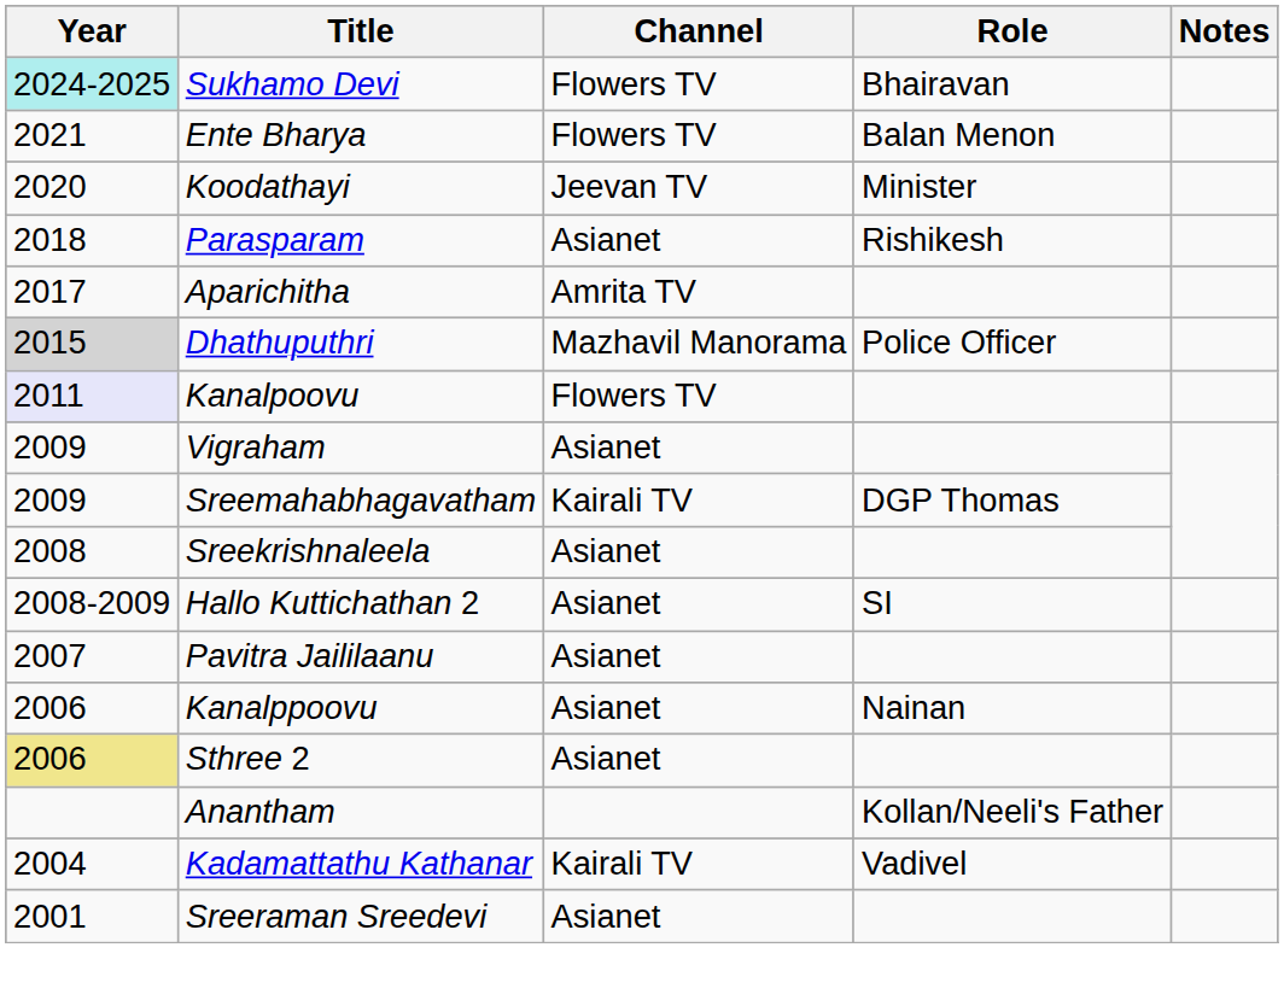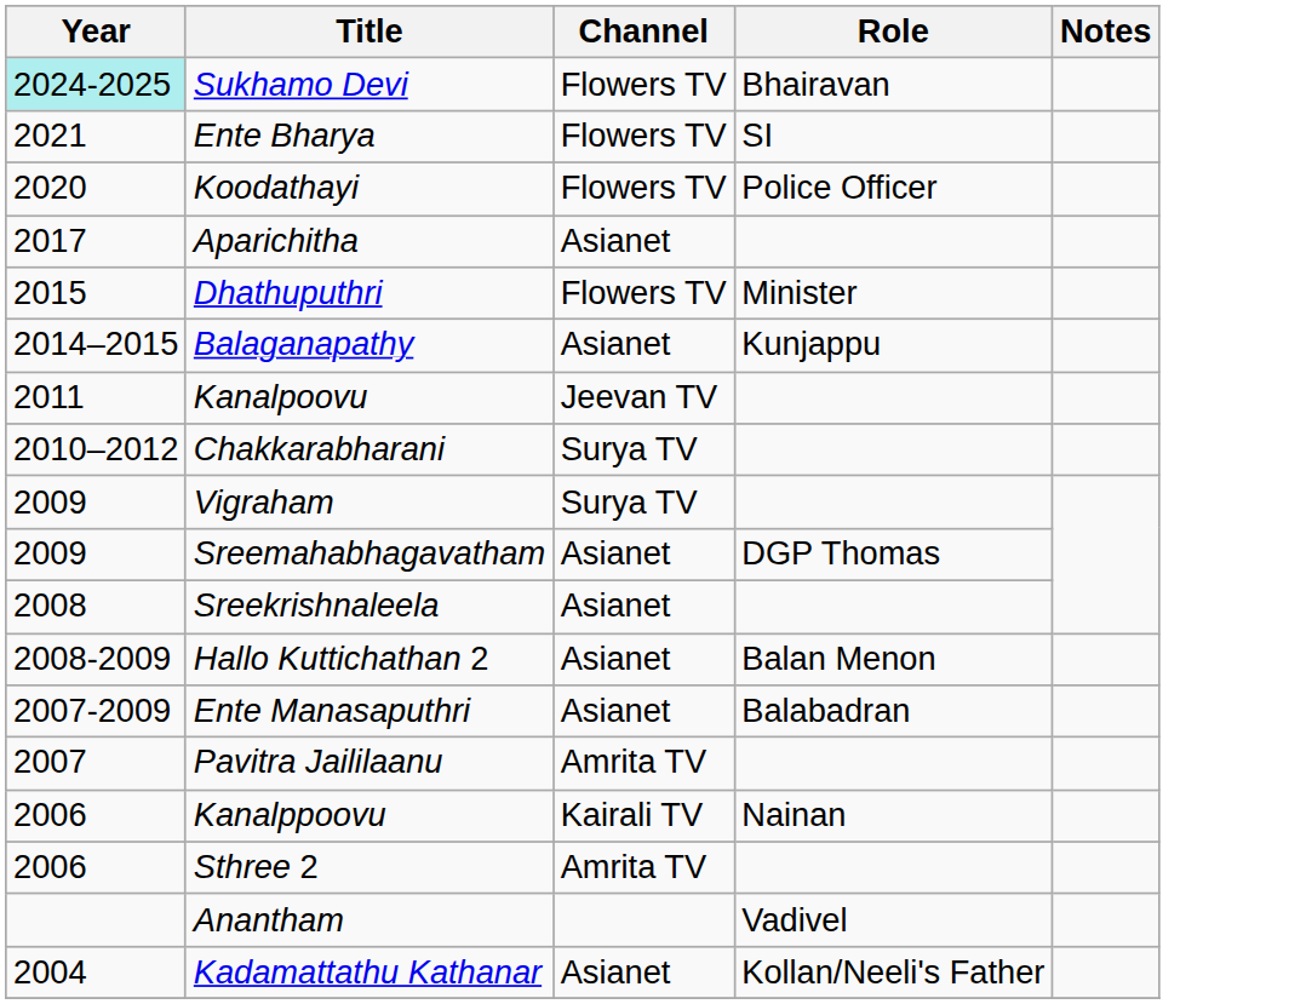Ente Bharya | Role: Balan Menon -> SI
Koodathayi | Channel: Jeevan TV -> Flowers TV
Koodathayi | Role: Minister -> Police Officer
- row: 2018 | Parasparam | Asianet | Rishikesh
Aparichitha | Channel: Amrita TV -> Asianet
Dhathuputhri | Year: lightgrey background -> no background
Dhathuputhri | Channel: Mazhavil Manorama -> Flowers TV
Dhathuputhri | Role: Police Officer -> Minister
+ row: 2014–2015 | Balaganapathy | Asianet | Kunjappu
Kanalpoovu | Year: lavender background -> no background
Kanalpoovu | Channel: Flowers TV -> Jeevan TV
+ row: 2010–2012 | Chakkarabharani | Surya TV
Vigraham | Channel: Asianet -> Surya TV
Sreemahabhagavatham | Channel: Kairali TV -> Asianet
Hallo Kuttichathan 2 | Role: SI -> Balan Menon
+ row: 2007-2009 | Ente Manasaputhri | Asianet | Balabadran
Pavitra Jaililaanu | Channel: Asianet -> Amrita TV
Kanalppoovu | Channel: Asianet -> Kairali TV
Sthree 2 | Year: khaki background -> no background
Sthree 2 | Channel: Asianet -> Amrita TV
Anantham | Role: Kollan/Neeli's Father -> Vadivel
Kadamattathu Kathanar | Channel: Kairali TV -> Asianet
Kadamattathu Kathanar | Role: Vadivel -> Kollan/Neeli's Father
- row: 2001 | Sreeraman Sreedevi | Asianet
